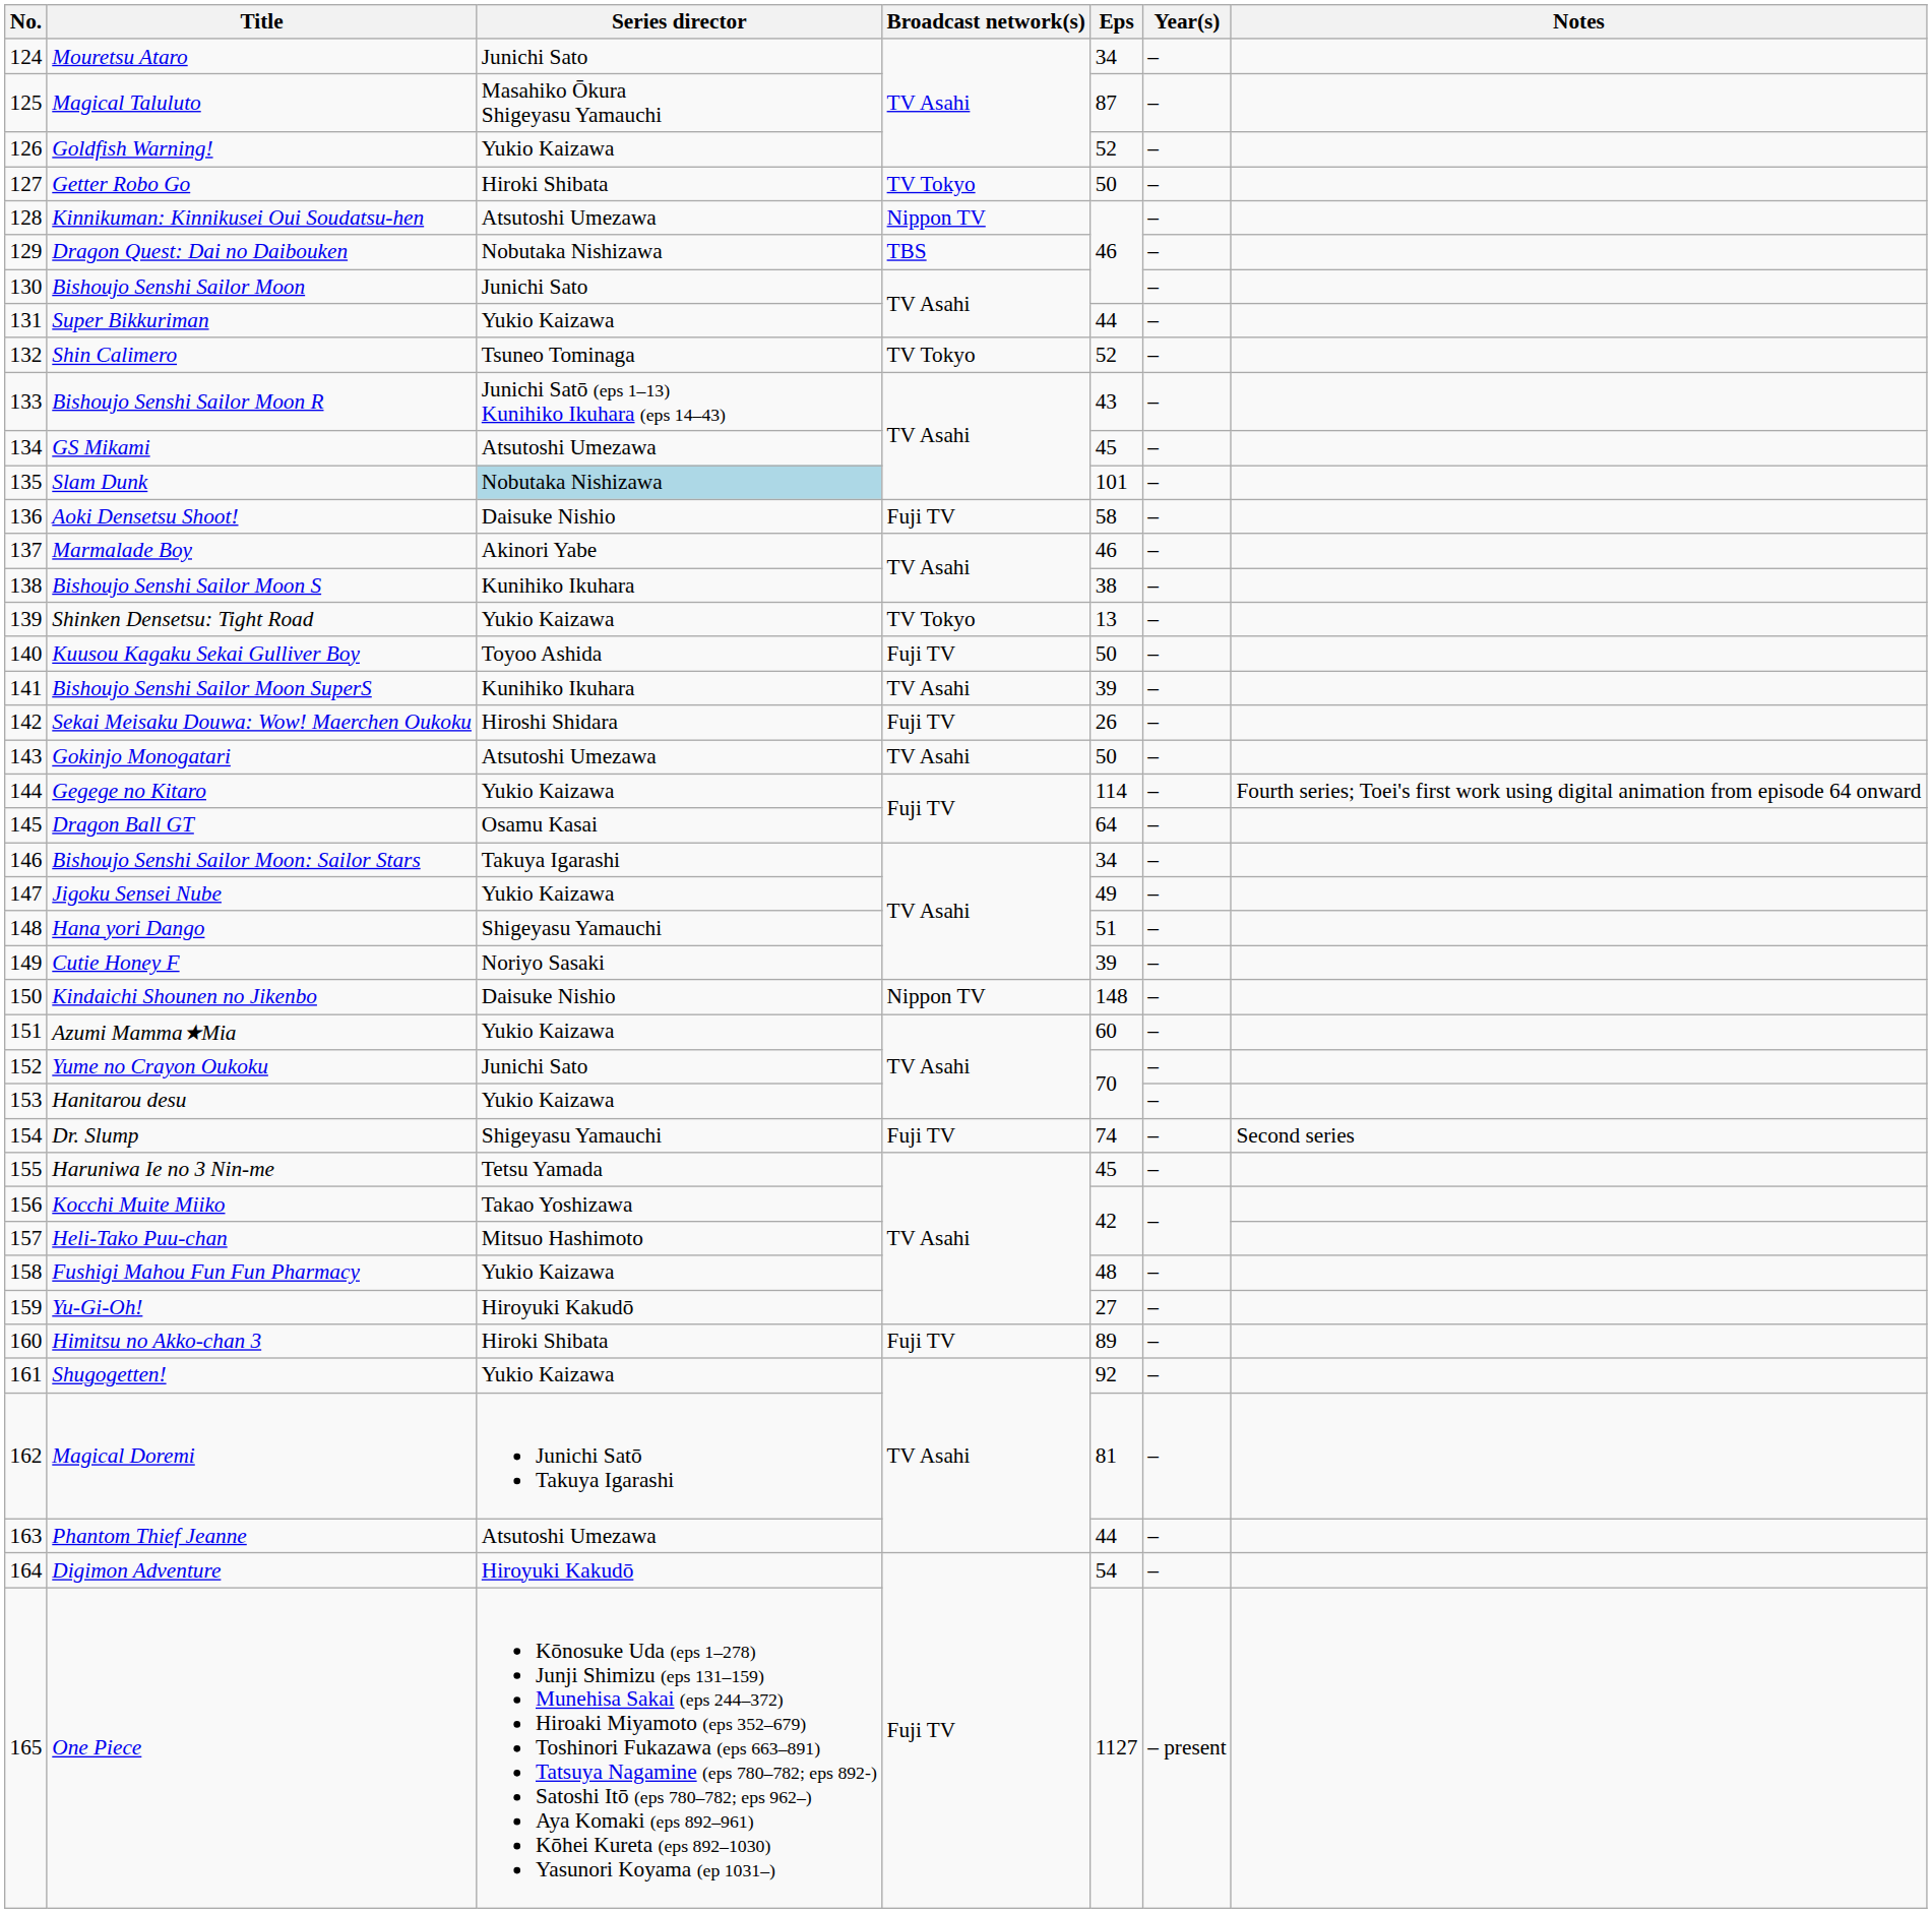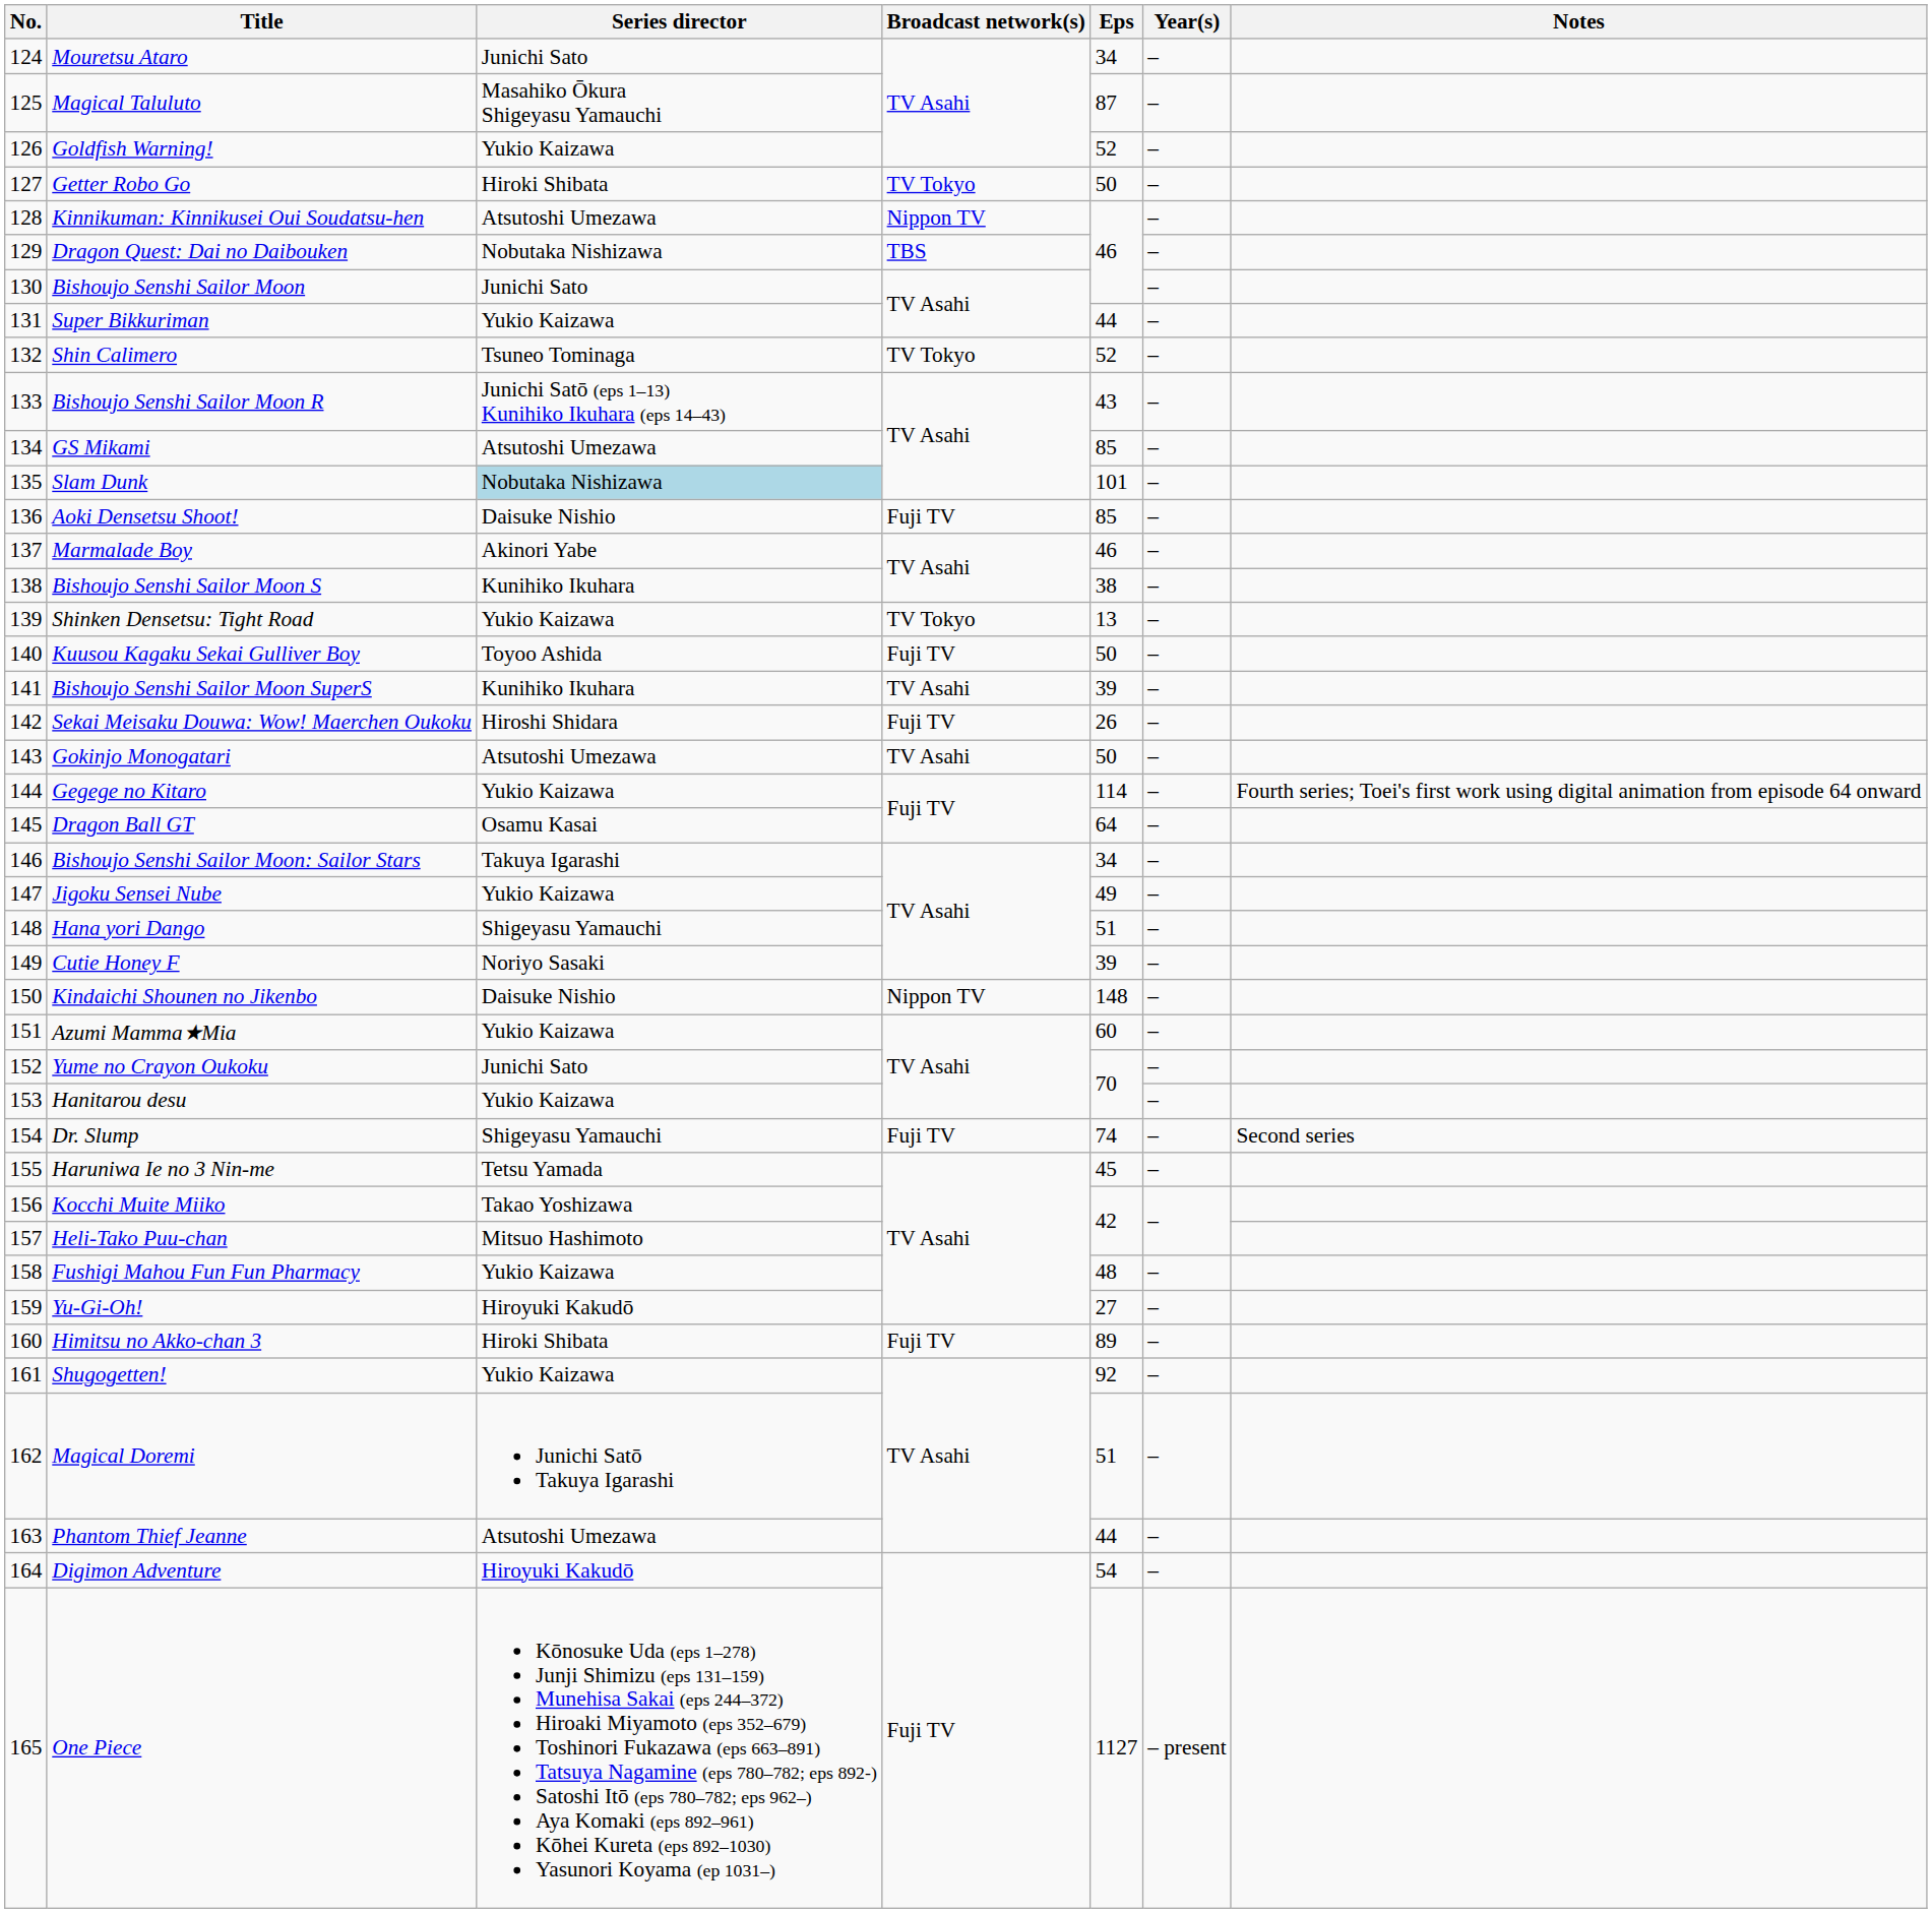GS Mikami | Eps: 45 -> 85
Aoki Densetsu Shoot! | Eps: 58 -> 85
Magical Doremi | Eps: 81 -> 51
